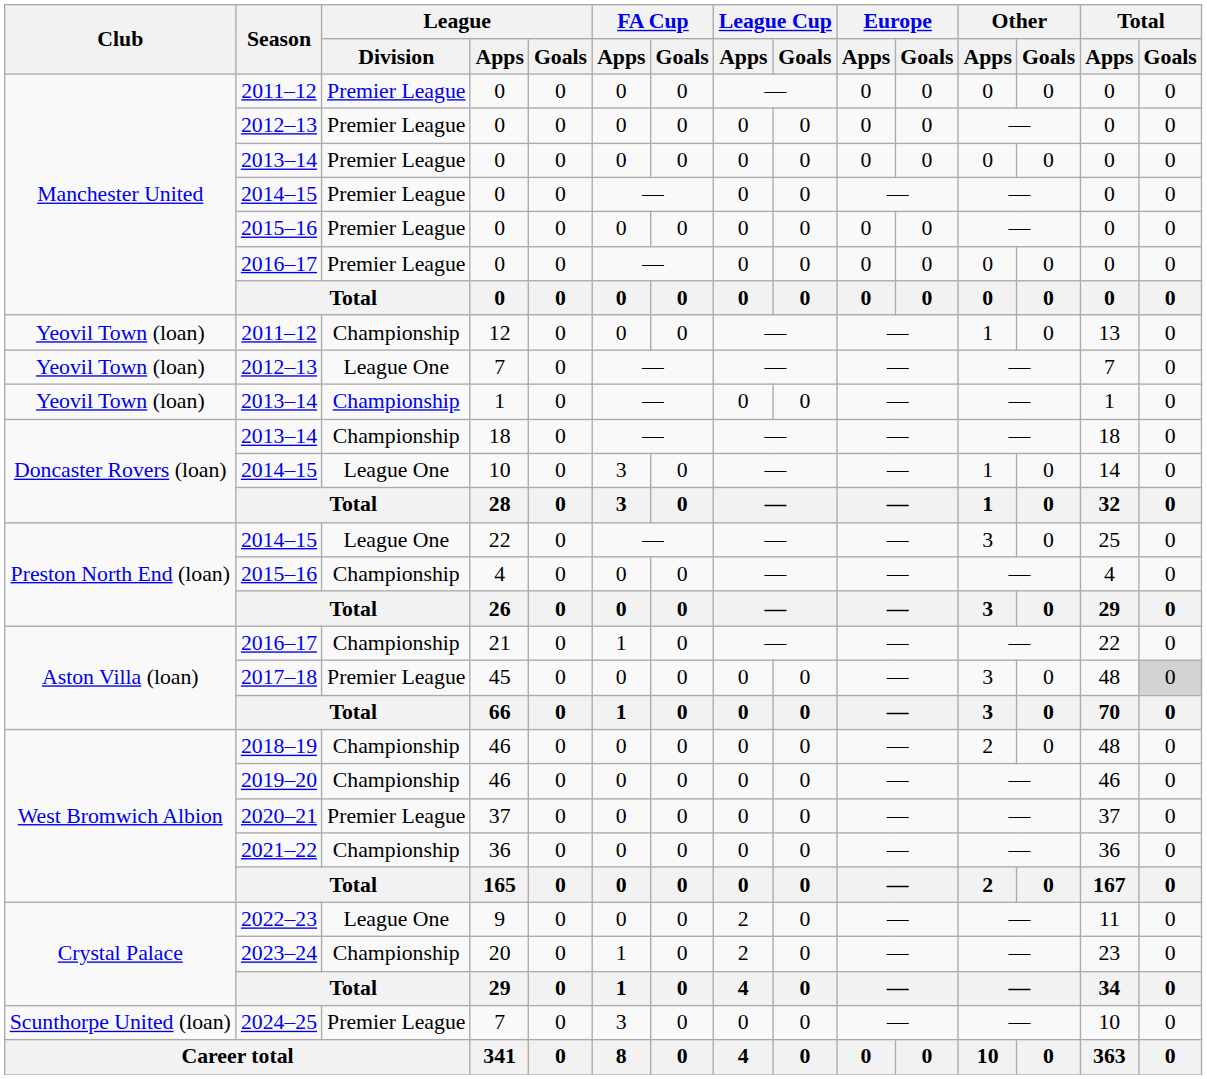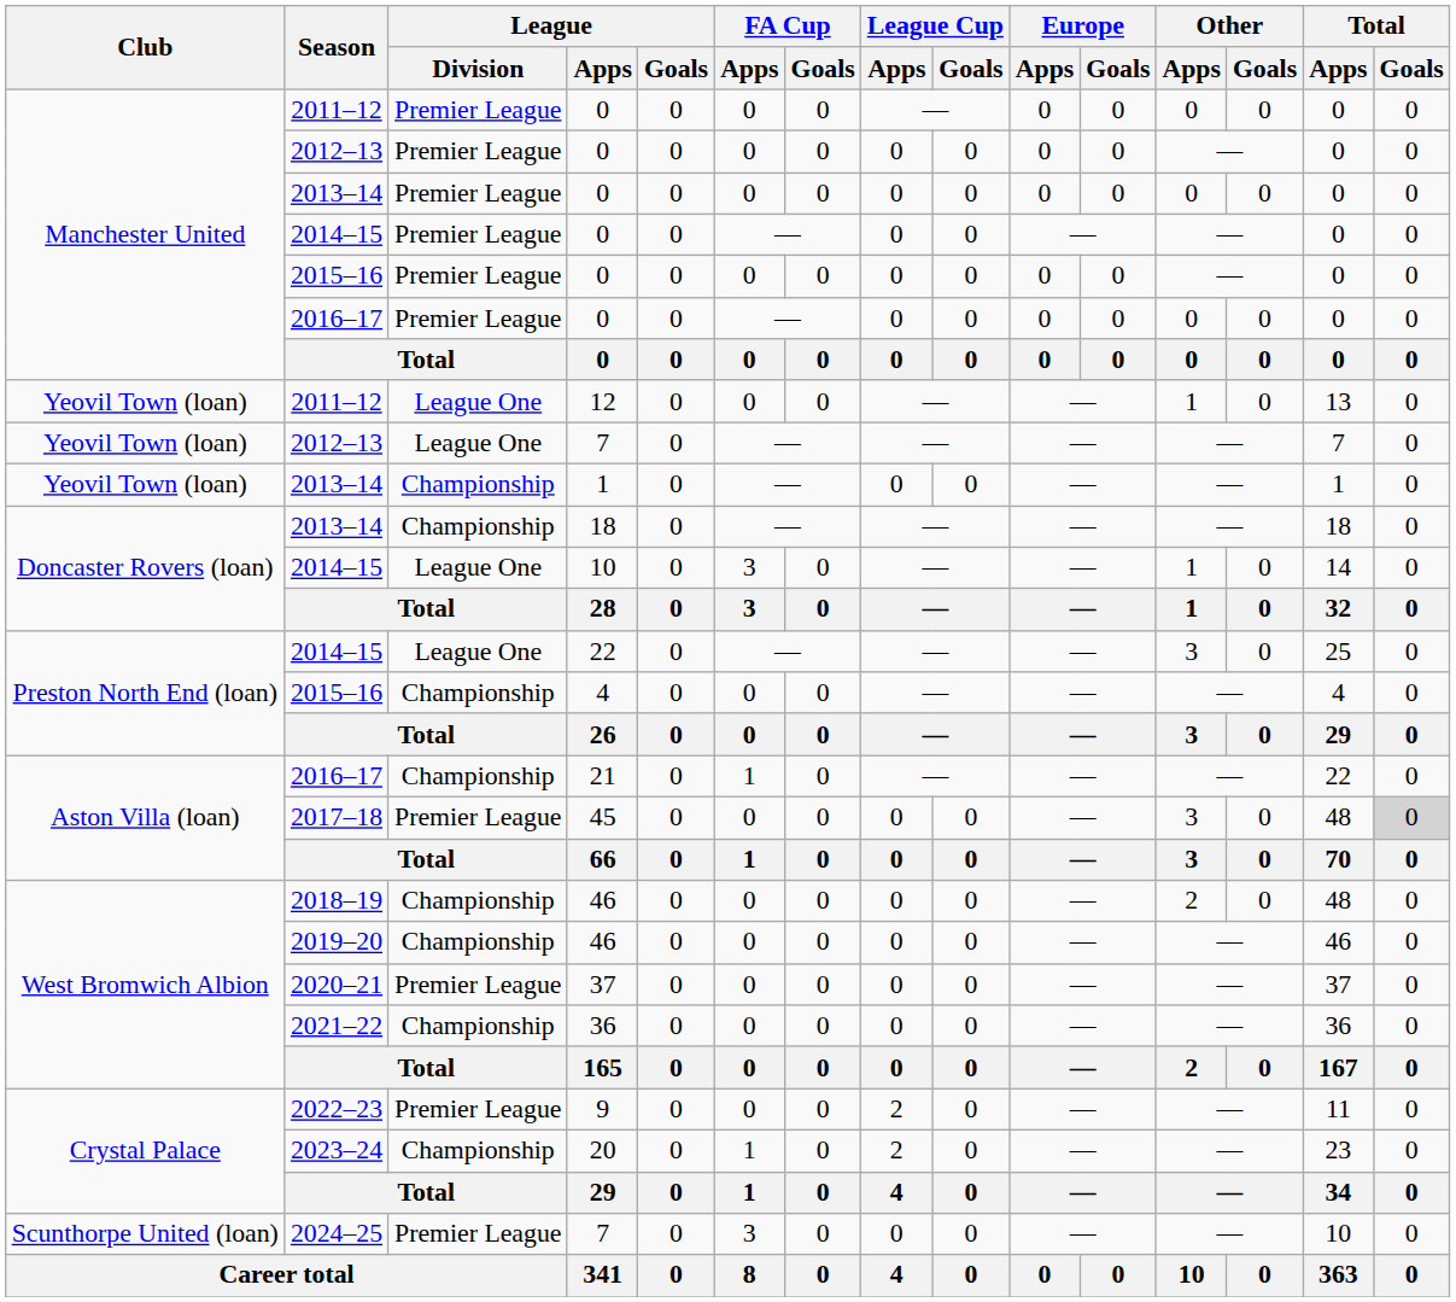12 | League / Division: Championship -> League One
9 | League / Division: League One -> Premier League
